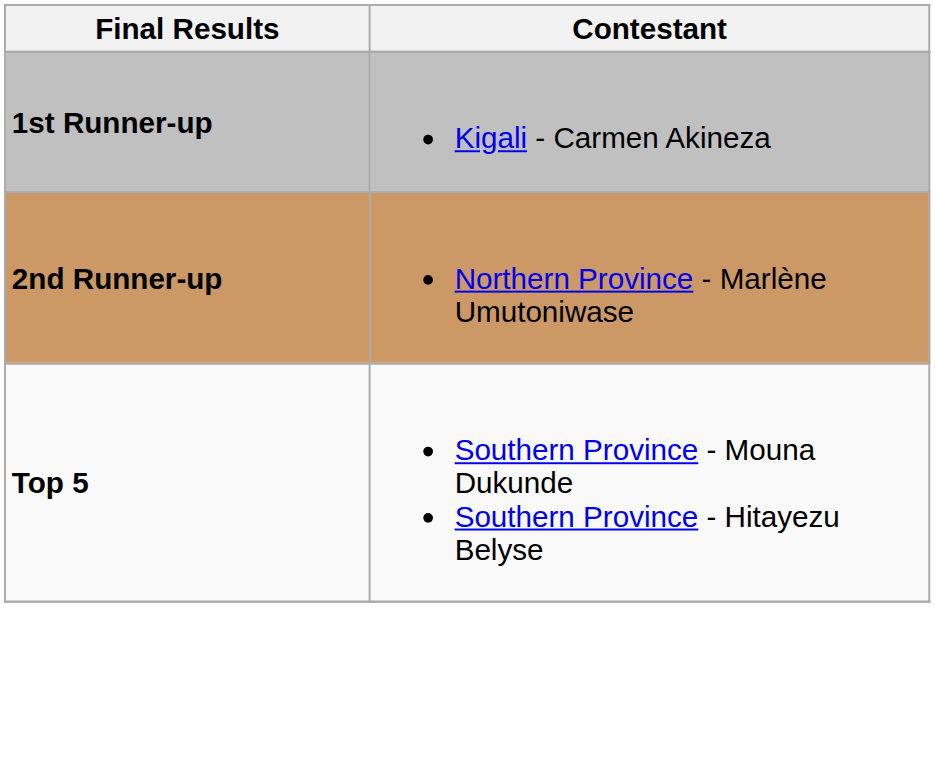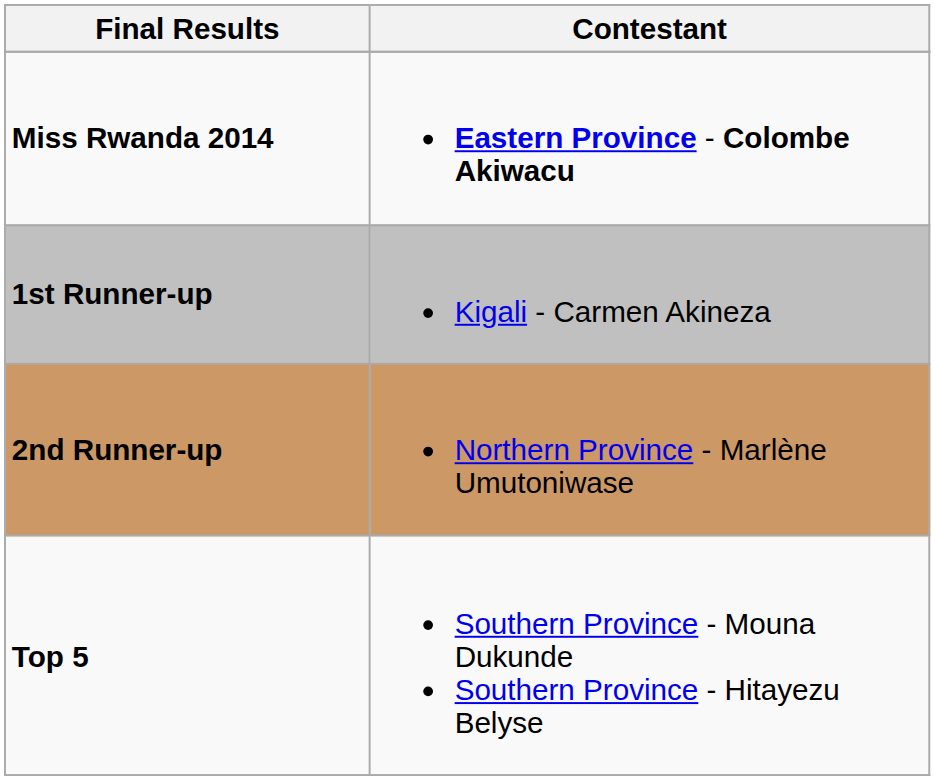+ row: Miss Rwanda 2014 | Eastern Province - Colombe Akiwacu
